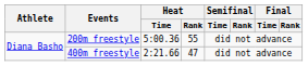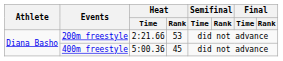200m freestyle | Heat / Time: 5:00.36 -> 2:21.66
200m freestyle | Heat / Rank: 55 -> 53
400m freestyle | Heat / Time: 2:21.66 -> 5:00.36
400m freestyle | Heat / Rank: 47 -> 45
